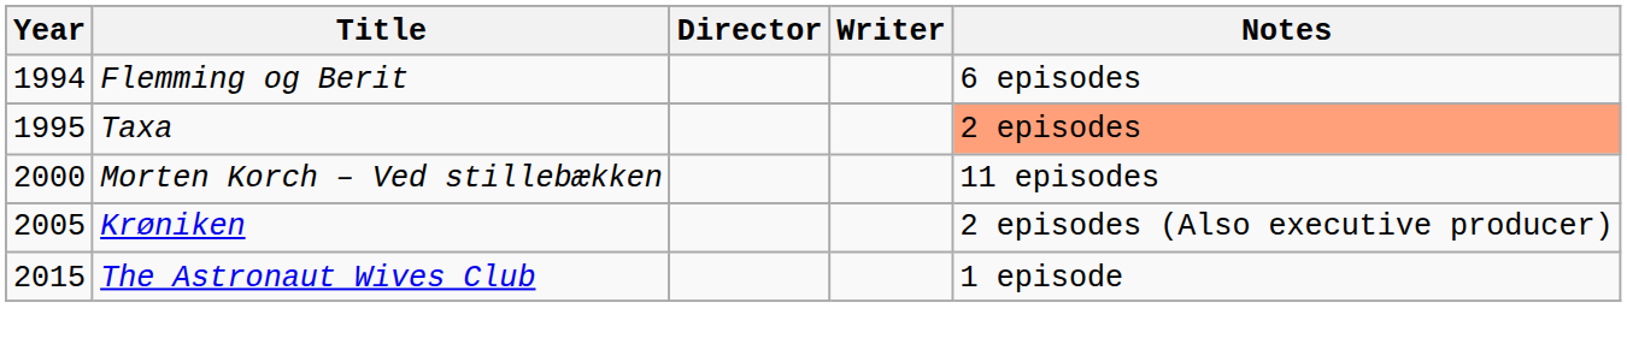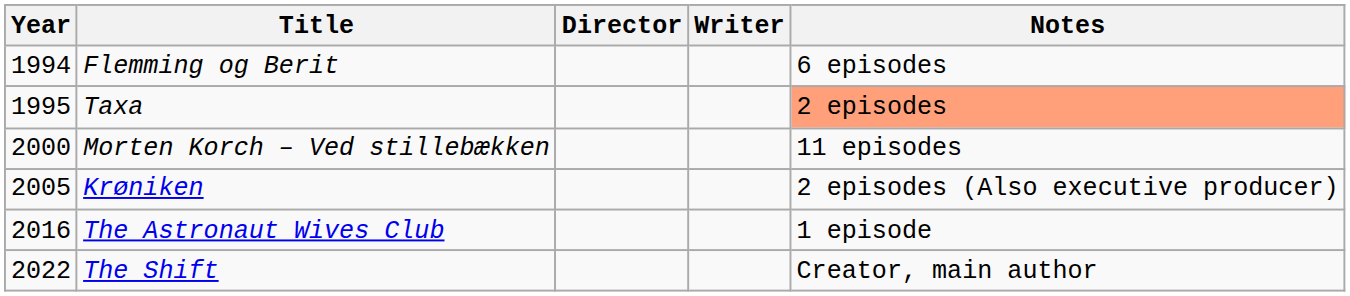The Astronaut Wives Club | Year: 2015 -> 2016
+ row: 2022 | The Shift | Creator, main author
